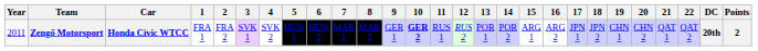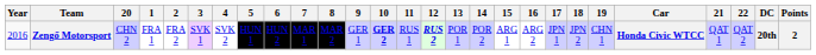columns swapped: Car <-> 20
Zengő Motorsport | Year: 2011 -> 2016
Zengő Motorsport | 12: normal -> bold
